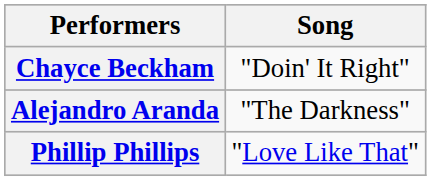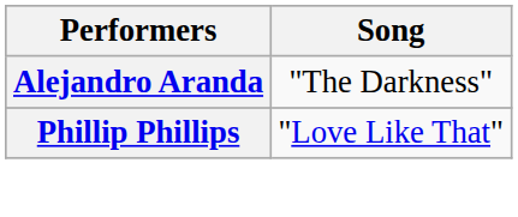- row: Chayce Beckham | "Doin' It Right"
